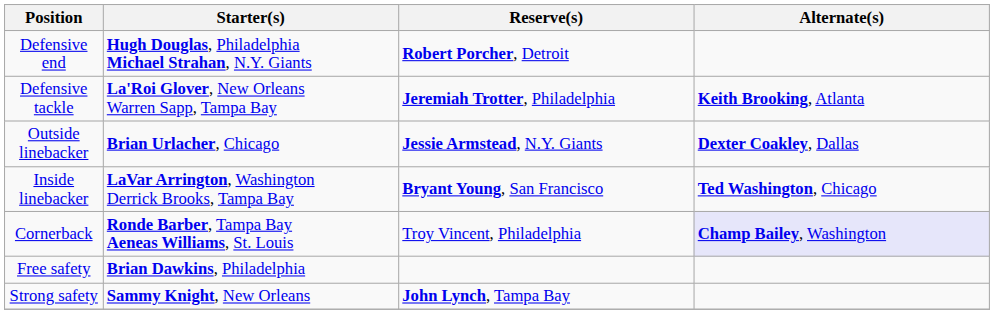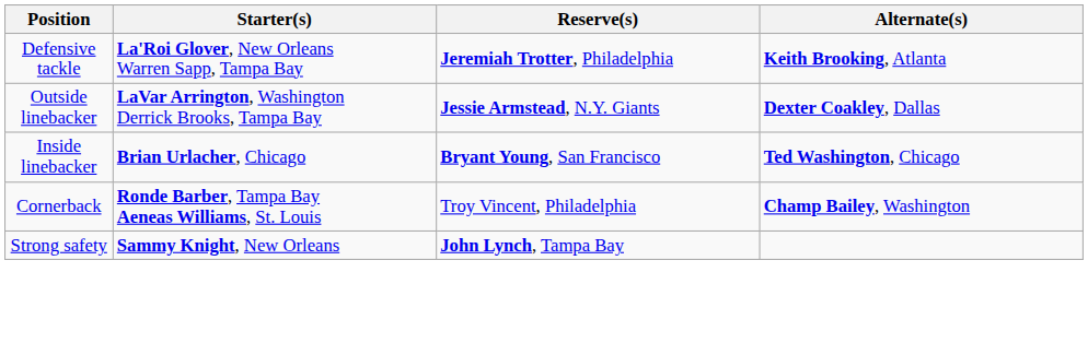- row: Defensive end | Hugh Douglas, Philadelphia Michael Strahan, N.Y. Giants | Robert Porcher, Detroit
Outside linebacker | Starter(s): Brian Urlacher, Chicago -> LaVar Arrington, Washington Derrick Brooks, Tampa Bay
Inside linebacker | Starter(s): LaVar Arrington, Washington Derrick Brooks, Tampa Bay -> Brian Urlacher, Chicago
Cornerback | Alternate(s): lavender background -> no background
- row: Free safety | Brian Dawkins, Philadelphia
